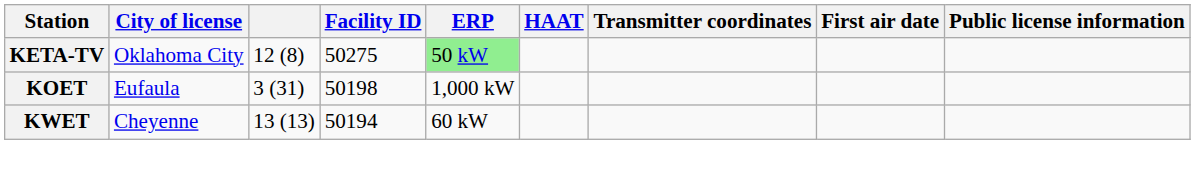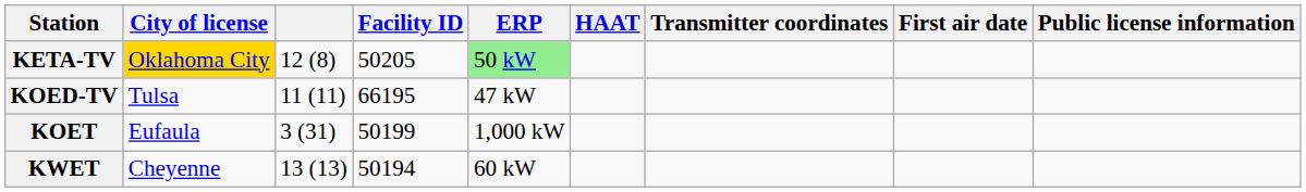KETA-TV | City of license: no background -> gold background
KETA-TV | Facility ID: 50275 -> 50205
+ row: KOED-TV | Tulsa | 11 (11) | 66195 | 47 kW
KOET | Facility ID: 50198 -> 50199
